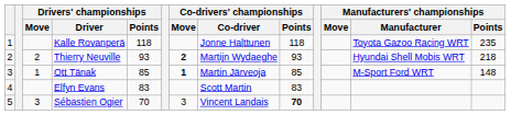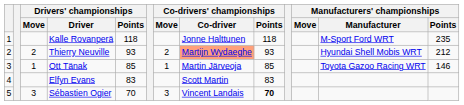Kalle Rovanperä | Manufacturers' championships / Manufacturer: Toyota Gazoo Racing WRT -> M-Sport Ford WRT
Thierry Neuville | Co-drivers' championships / Move: bold -> normal
Thierry Neuville | Co-drivers' championships / Co-driver: no background -> lightsalmon background
Thierry Neuville | Manufacturers' championships / Points: 218 -> 212
Ott Tänak | Co-drivers' championships / Move: bold -> normal
Ott Tänak | Manufacturers' championships / Manufacturer: M-Sport Ford WRT -> Toyota Gazoo Racing WRT
Ott Tänak | Manufacturers' championships / Points: 148 -> 146
